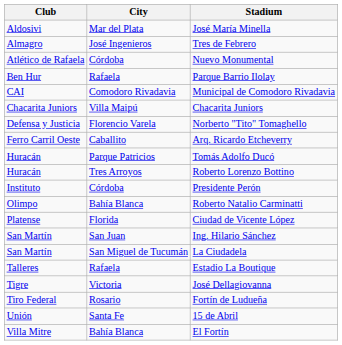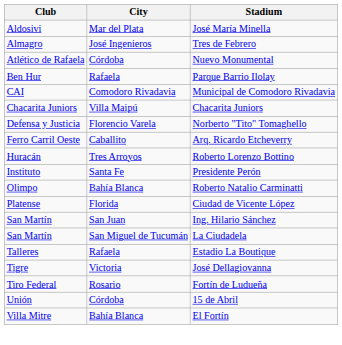- row: Huracán | Parque Patricios | Tomás Adolfo Ducó
Presidente Perón | City: Córdoba -> Santa Fe
15 de Abril | City: Santa Fe -> Córdoba
